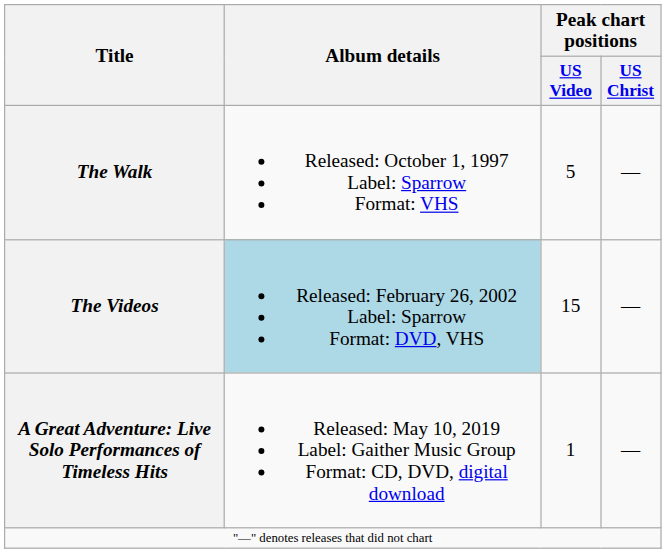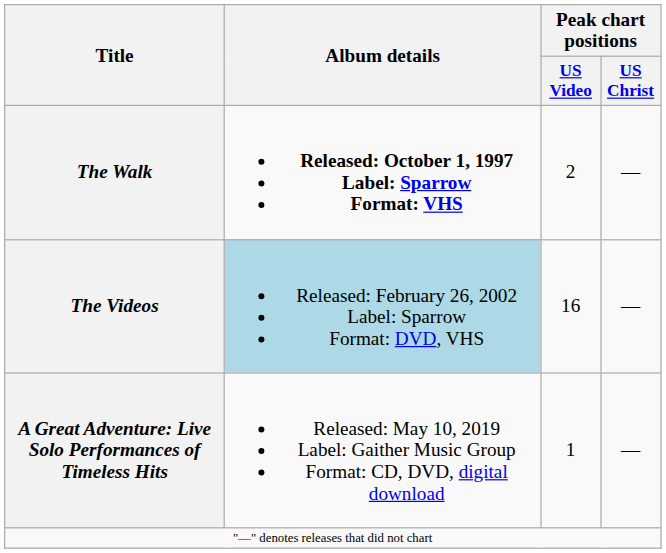The Walk | Album details: normal -> bold
The Walk | Peak chart positions / US Video: 5 -> 2
The Videos | Peak chart positions / US Video: 15 -> 16
